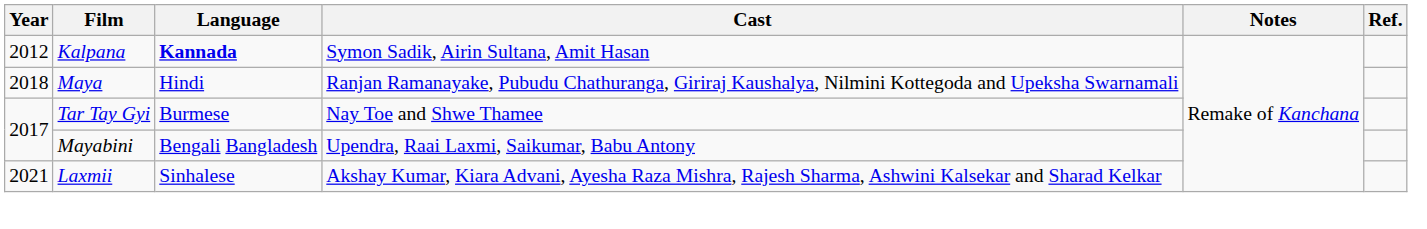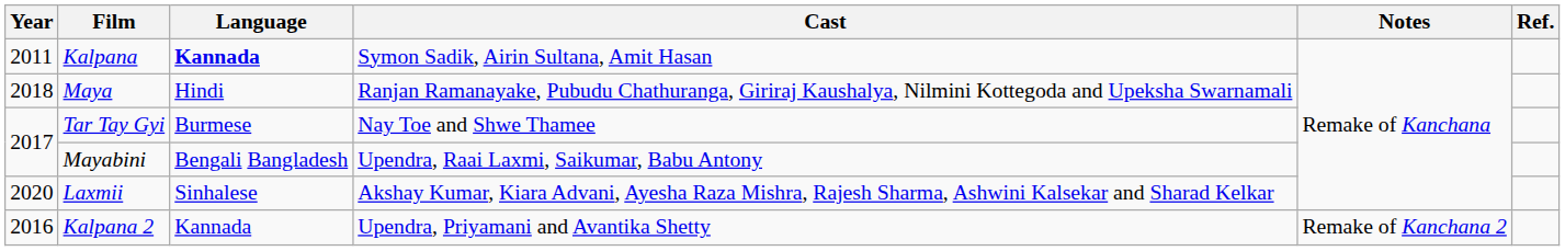Kalpana | Year: 2012 -> 2011
Laxmii | Year: 2021 -> 2020
+ row: 2016 | Kalpana 2 | Kannada | Upendra, Priyamani and Avantika Shetty | Remake of Kanchana 2
